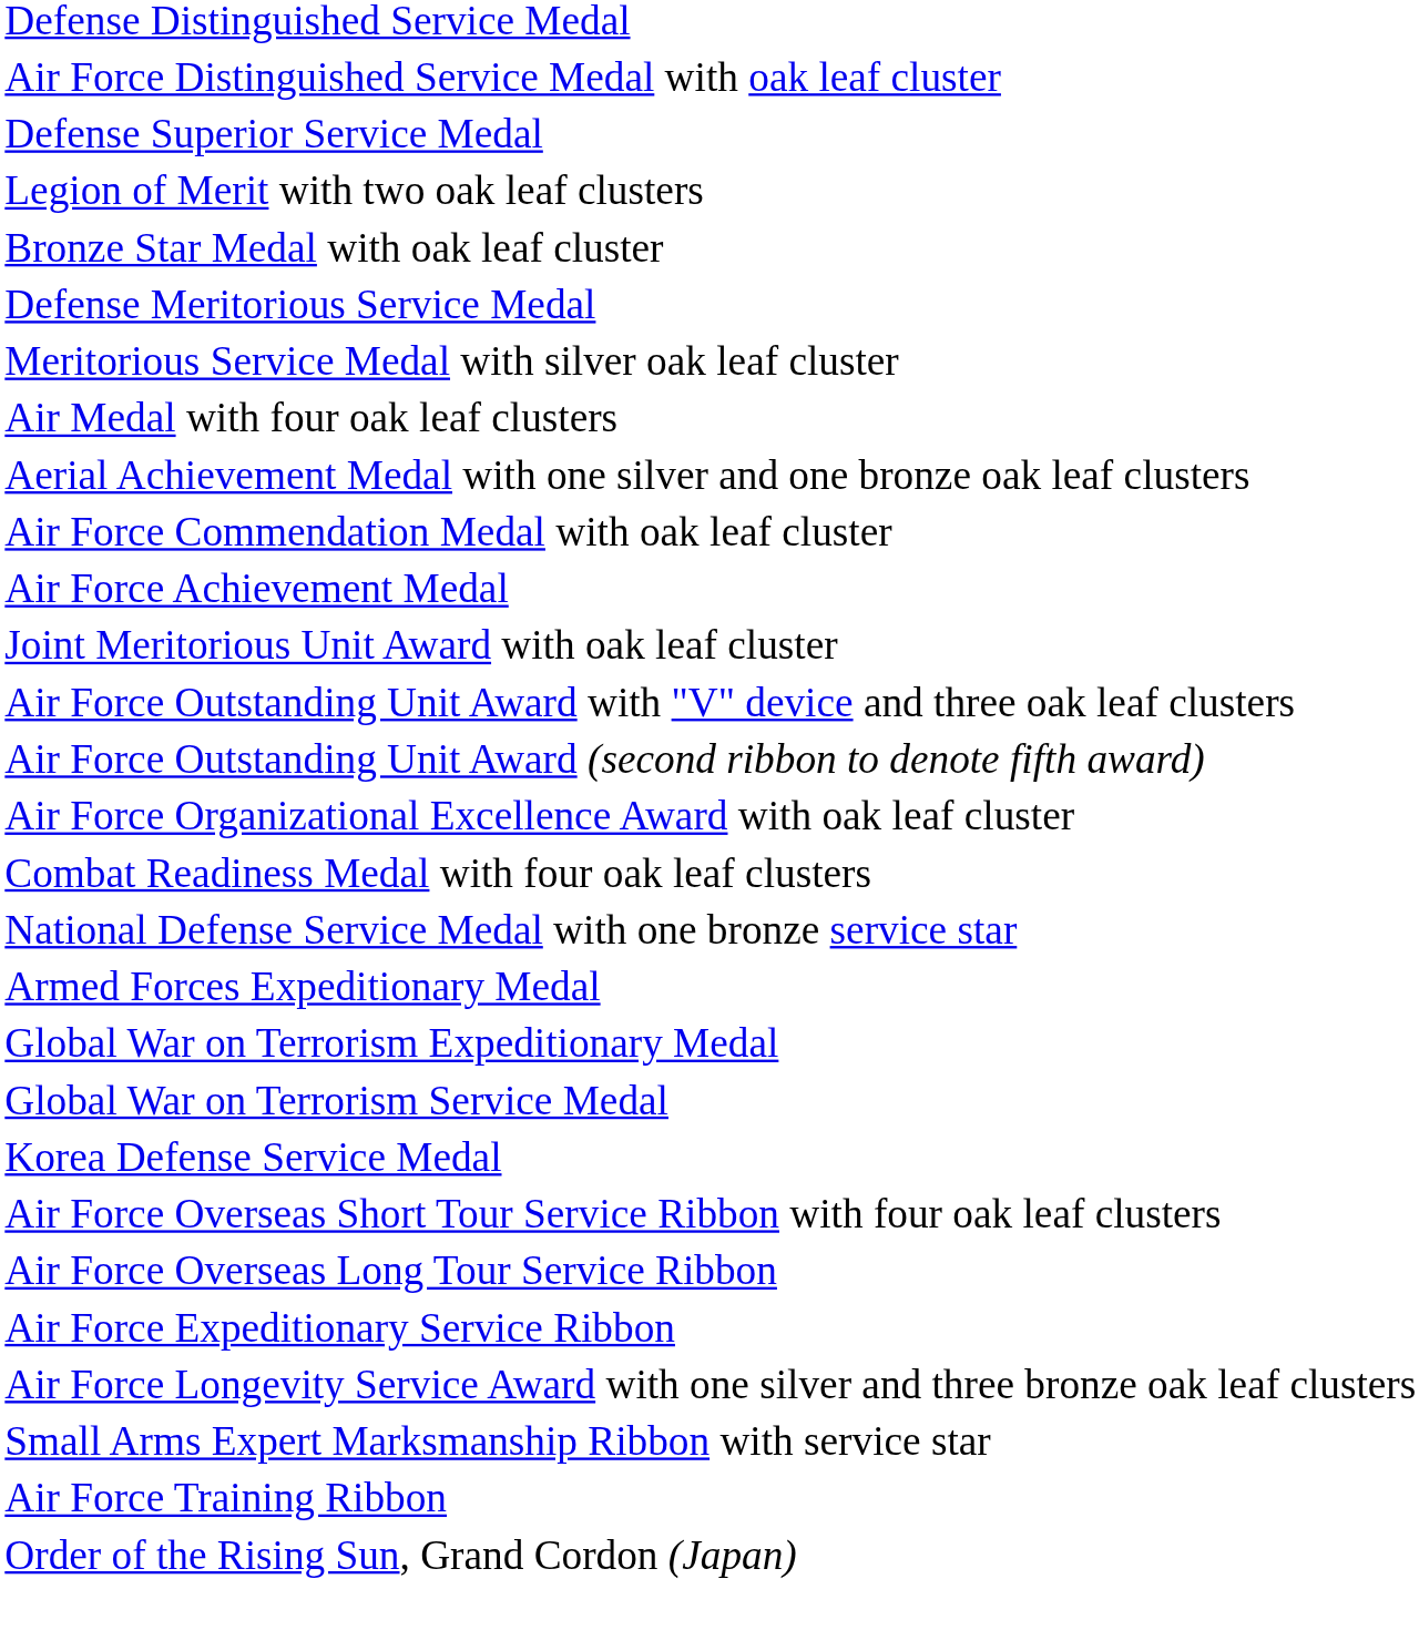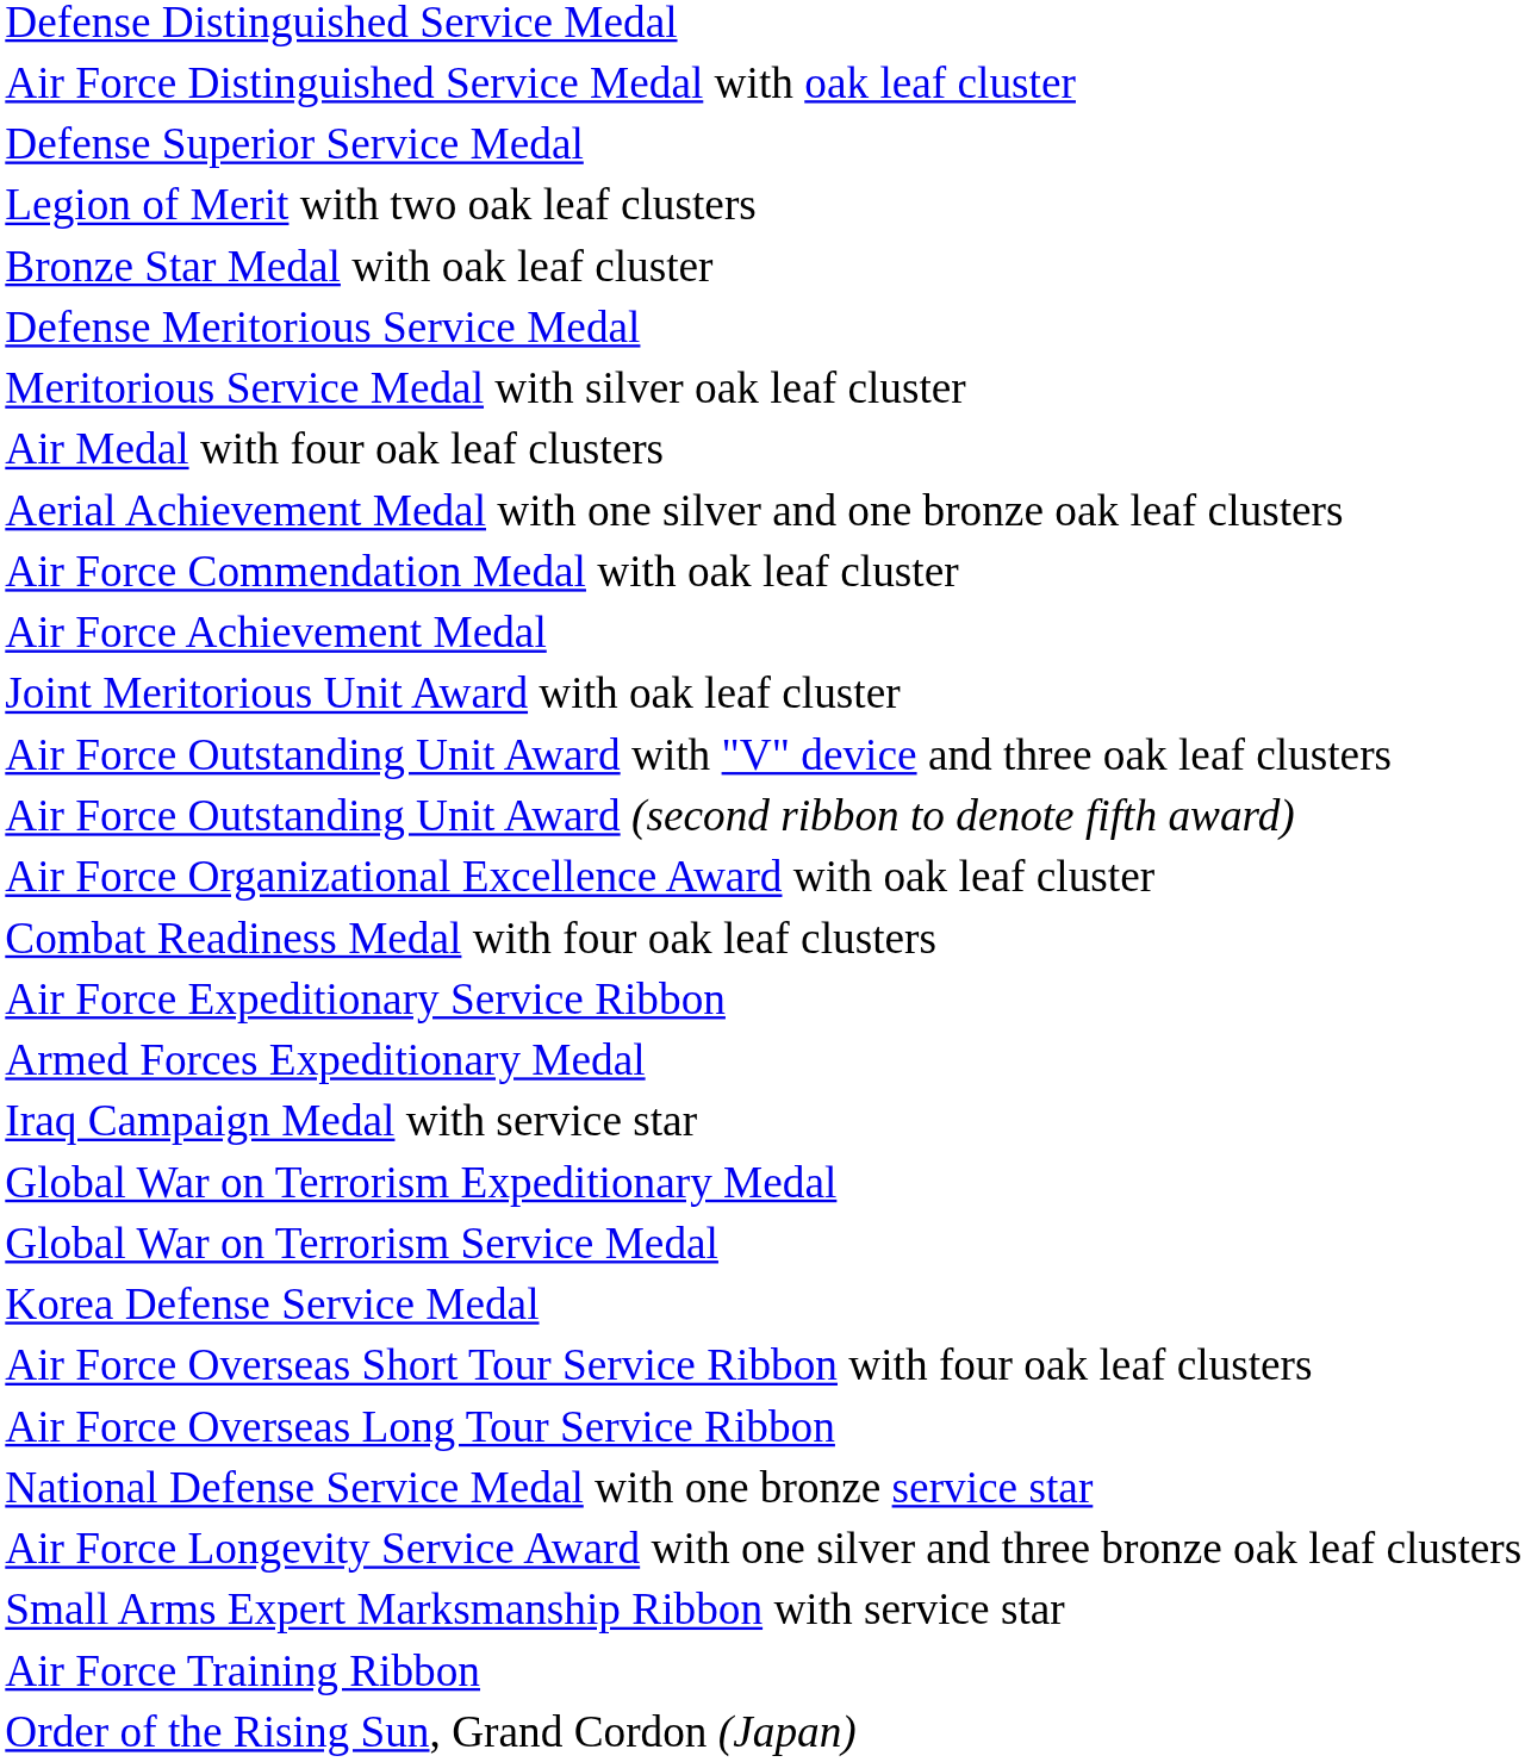rows swapped: National Defense Service Medal with one bronze service star <-> Air Force Expeditionary Service Ribbon
+ row: Iraq Campaign Medal with service star
